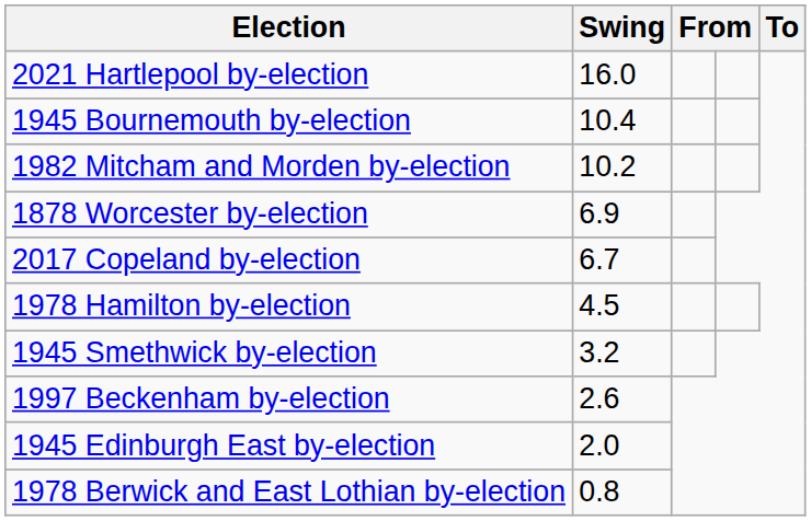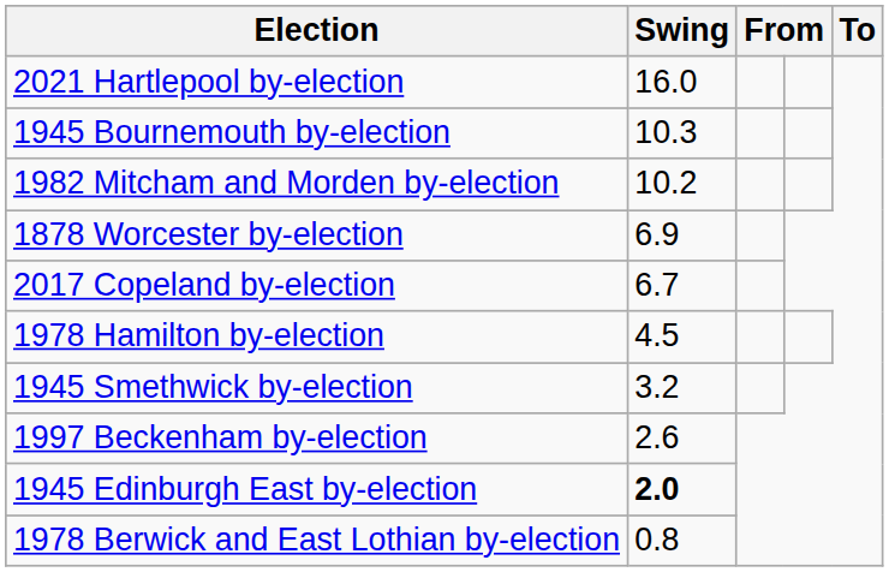1945 Bournemouth by-election | Swing: 10.4 -> 10.3
1945 Edinburgh East by-election | Swing: normal -> bold
